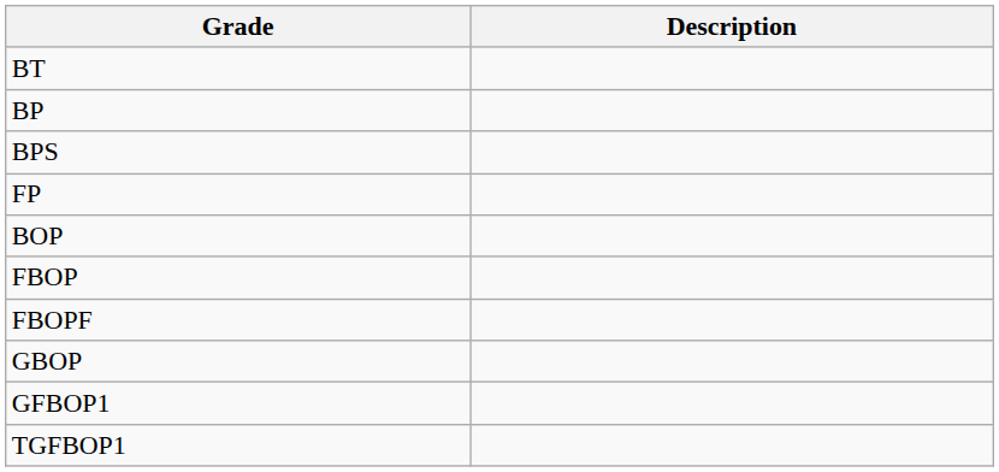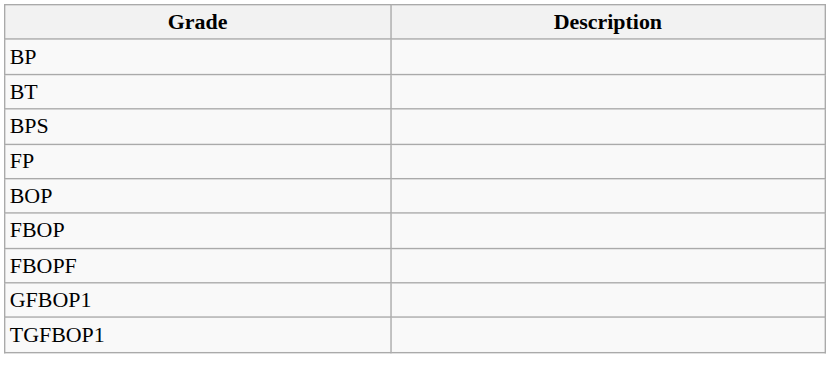rows swapped: BT <-> BP
- row: GBOP
